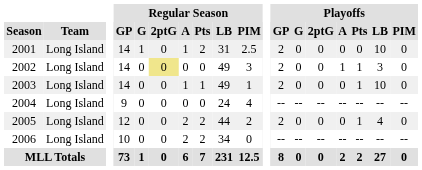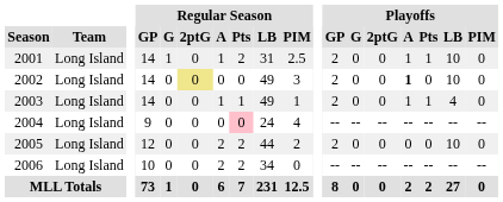2001 | Playoffs / A: 0 -> 1
2001 | Playoffs / Pts: 0 -> 1
2002 | Playoffs / A: normal -> bold
2002 | Playoffs / Pts: 1 -> 0
2002 | Playoffs / LB: 3 -> 10
2003 | Playoffs / A: 0 -> 1
2003 | Playoffs / LB: 10 -> 4
2004 | Regular Season / Pts: no background -> pink background
2005 | Playoffs / Pts: 1 -> 0
2005 | Playoffs / LB: 4 -> 10
